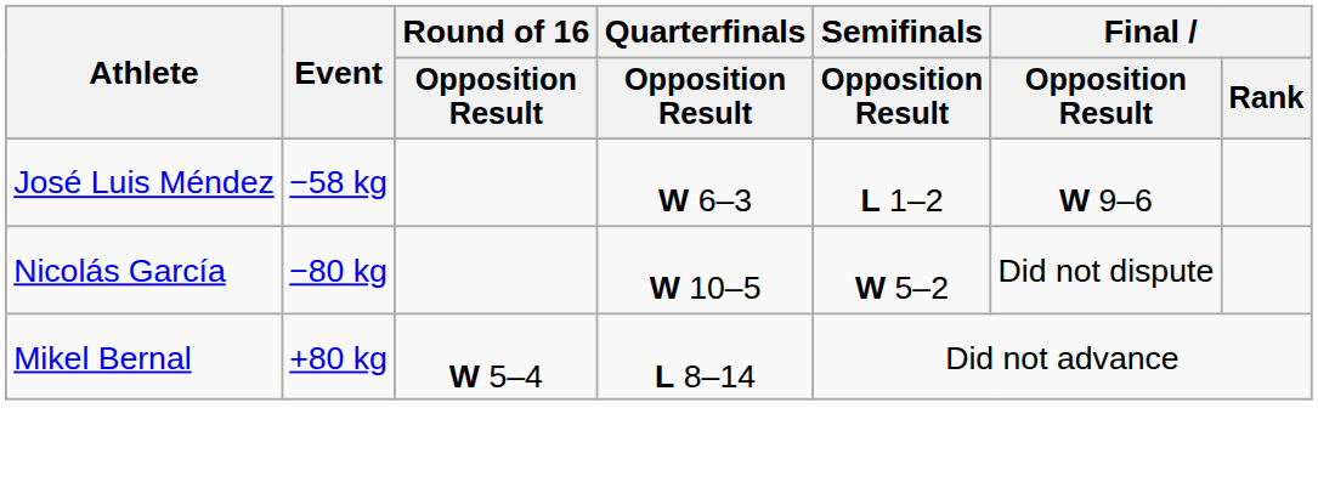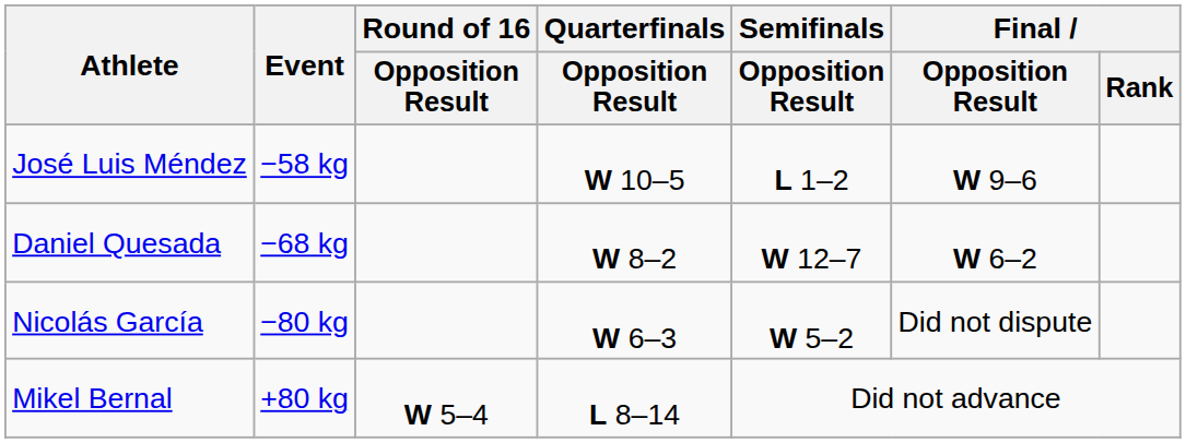José Luis Méndez | Quarterfinals / Opposition Result: W 6–3 -> W 10–5
+ row: Daniel Quesada | −68 kg | W 8–2 | W 12–7 | W 6–2
Nicolás García | Quarterfinals / Opposition Result: W 10–5 -> W 6–3
